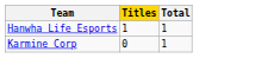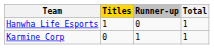+ column: Runner-up | 0 | 1
